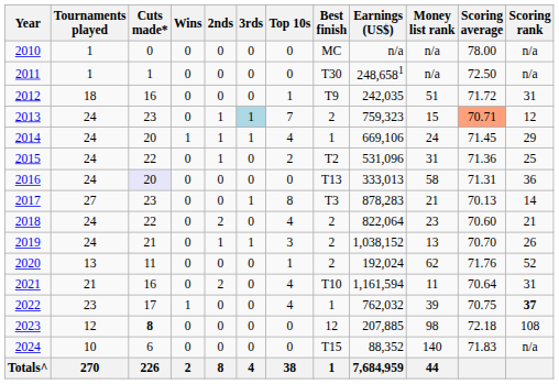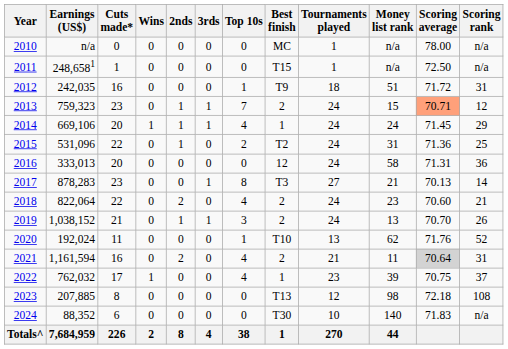columns swapped: Tournaments played <-> Earnings (US$)
2011 | Best finish: T30 -> T15
2013 | 3rds: lightblue background -> no background
2016 | Cuts made*: lavender background -> no background
2016 | Best finish: T13 -> 12
2020 | Best finish: 2 -> T10
2021 | Best finish: T10 -> 2
2021 | Scoring average: no background -> lightgrey background
2022 | Scoring rank: bold -> normal
2023 | Cuts made*: bold -> normal
2023 | Best finish: 12 -> T13
2024 | Best finish: T15 -> T30
